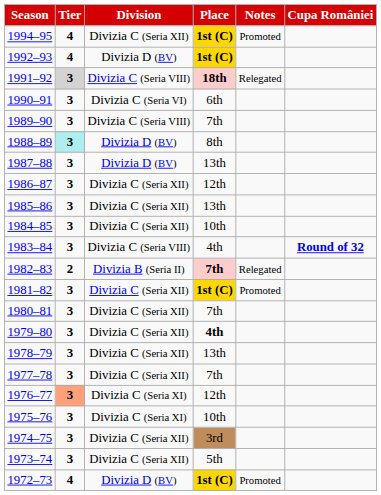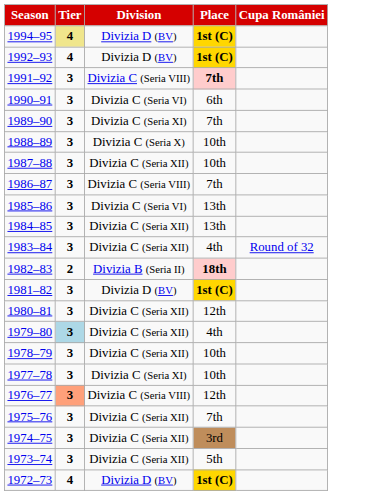- column: Notes | Promoted | Relegated | Relegated | Promoted | Promoted
1994–95 | Tier: no background -> khaki background
1994–95 | Division: Divizia C (Seria XII) -> Divizia D (BV)
1991–92 | Tier: lightgrey background -> no background
1991–92 | Place: 18th -> 7th
1989–90 | Division: Divizia C (Seria VIII) -> Divizia C (Seria XI)
1988–89 | Tier: paleturquoise background -> no background
1988–89 | Division: Divizia D (BV) -> Divizia C (Seria X)
1988–89 | Place: 8th -> 10th
1987–88 | Division: Divizia D (BV) -> Divizia C (Seria XII)
1987–88 | Place: 13th -> 10th
1986–87 | Division: Divizia C (Seria XII) -> Divizia C (Seria VIII)
1986–87 | Place: 12th -> 7th
1985–86 | Division: Divizia C (Seria XII) -> Divizia C (Seria VI)
1984–85 | Place: 10th -> 13th
1983–84 | Division: Divizia C (Seria VIII) -> Divizia C (Seria XII)
1983–84 | Cupa României: bold -> normal
1982–83 | Place: 7th -> 18th
1981–82 | Division: Divizia C (Seria XII) -> Divizia D (BV)
1980–81 | Place: 7th -> 12th
1979–80 | Tier: no background -> lightblue background
1979–80 | Place: bold -> normal
1978–79 | Place: 13th -> 10th
1977–78 | Division: Divizia C (Seria XII) -> Divizia C (Seria XI)
1977–78 | Place: 7th -> 10th
1976–77 | Division: Divizia C (Seria XI) -> Divizia C (Seria VIII)
1975–76 | Division: Divizia C (Seria XI) -> Divizia C (Seria XII)
1975–76 | Place: 10th -> 7th
